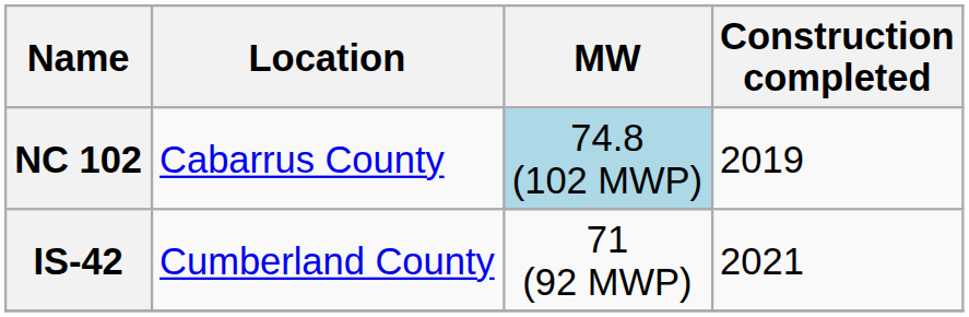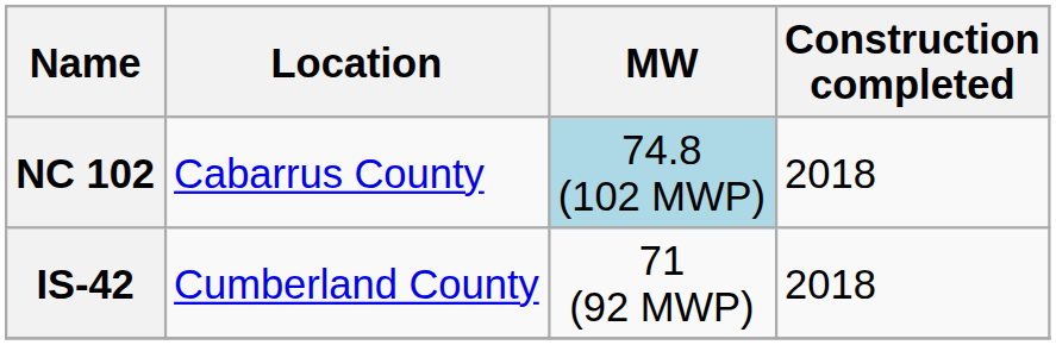NC 102 | Construction completed: 2019 -> 2018
IS-42 | Construction completed: 2021 -> 2018
